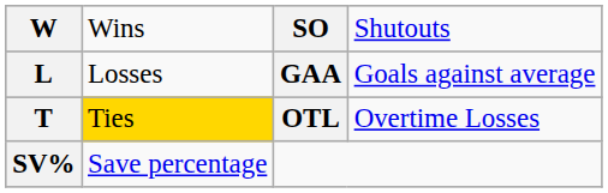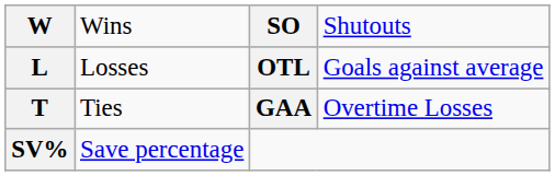L | column 3: GAA -> OTL
T | column 2: gold background -> no background
T | column 3: OTL -> GAA
